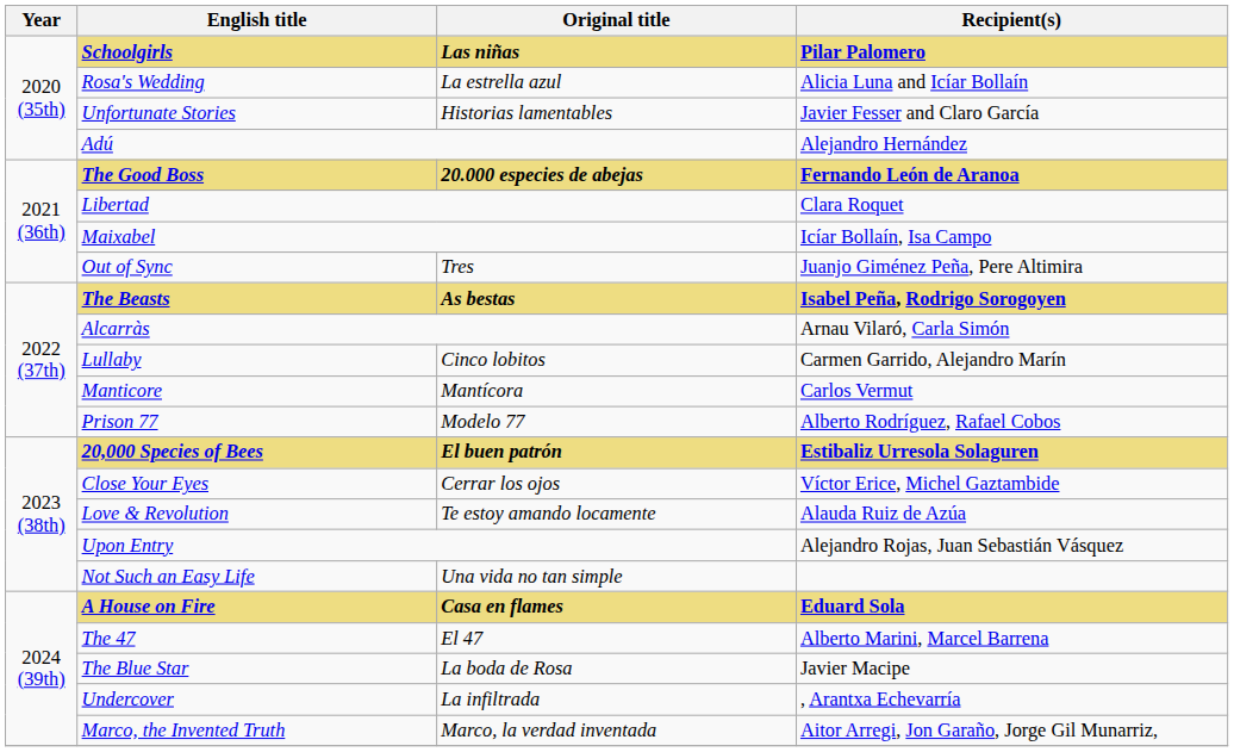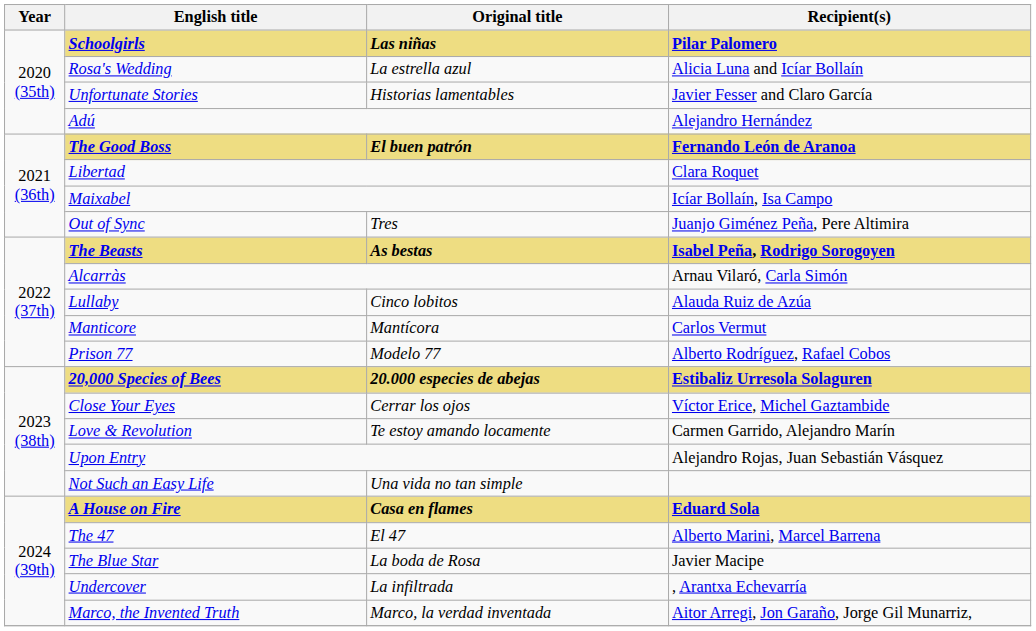The Good Boss | Original title: 20.000 especies de abejas -> El buen patrón
Lullaby | Recipient(s): Carmen Garrido, Alejandro Marín -> Alauda Ruiz de Azúa
20,000 Species of Bees | Original title: El buen patrón -> 20.000 especies de abejas
Love & Revolution | Recipient(s): Alauda Ruiz de Azúa -> Carmen Garrido, Alejandro Marín
